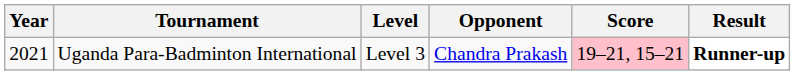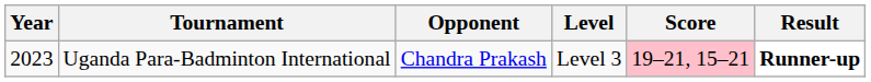columns swapped: Level <-> Opponent
Uganda Para-Badminton International | Year: 2021 -> 2023
